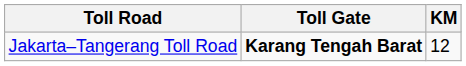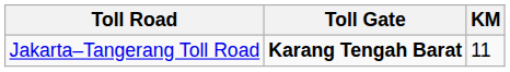Jakarta–Tangerang Toll Road | KM: 12 -> 11
